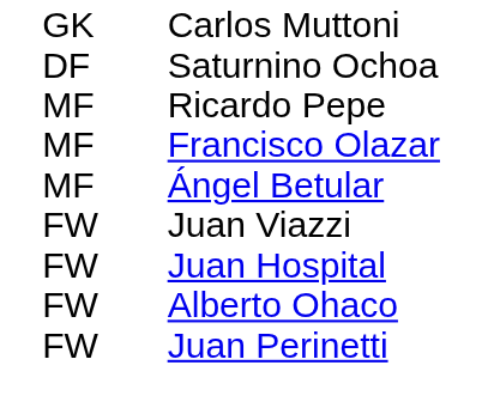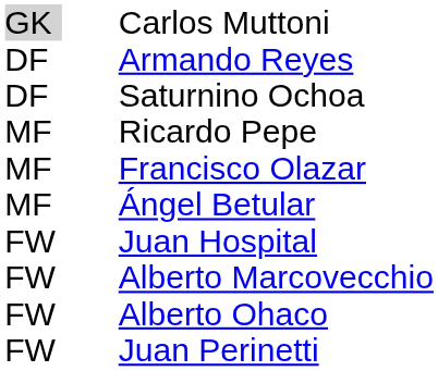Carlos Muttoni | column 1: no background -> lightgrey background
+ row: DF | Armando Reyes
- row: FW | Juan Viazzi
+ row: FW | Alberto Marcovecchio
